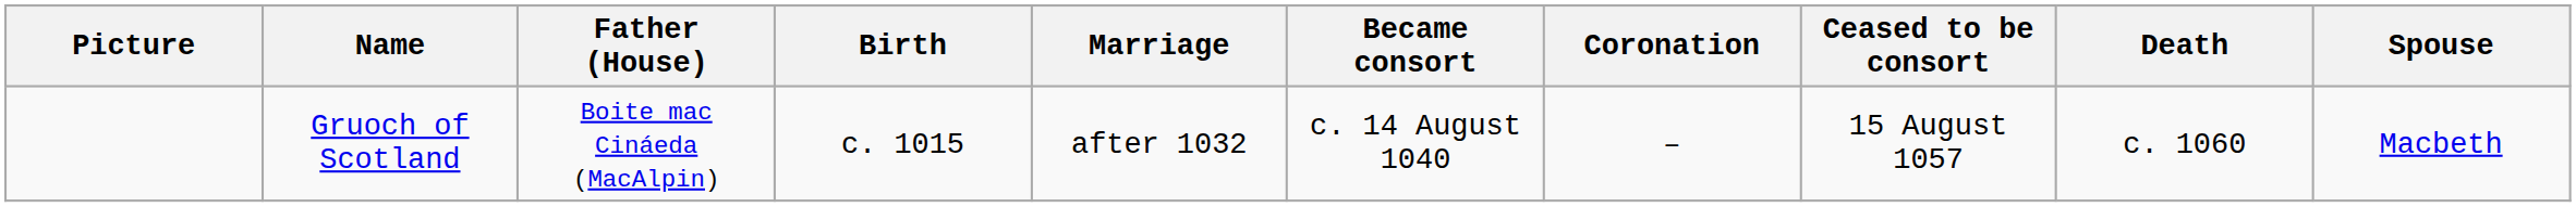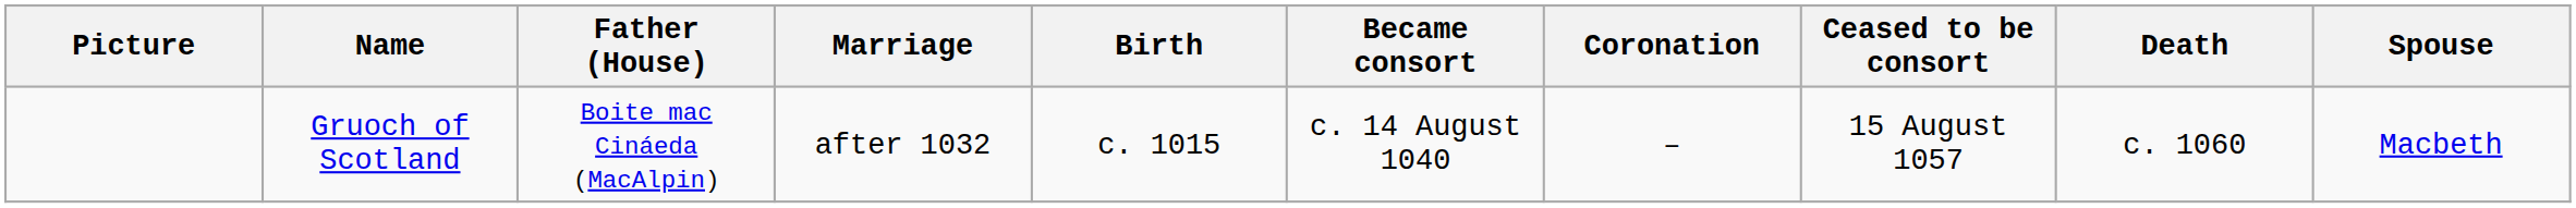columns swapped: Birth <-> Marriage
